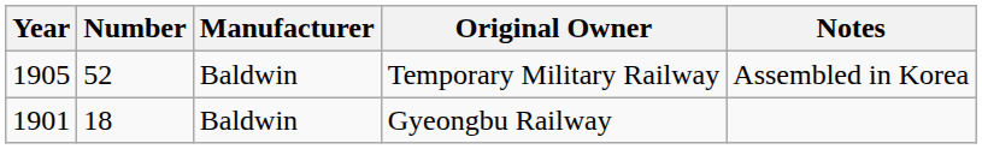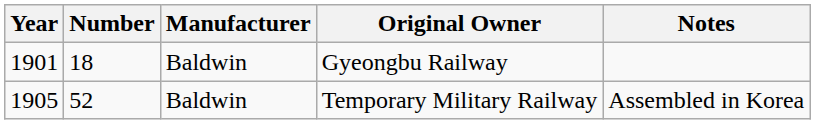rows swapped: Gyeongbu Railway <-> Temporary Military Railway
